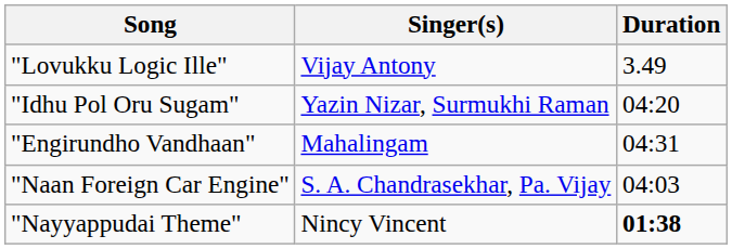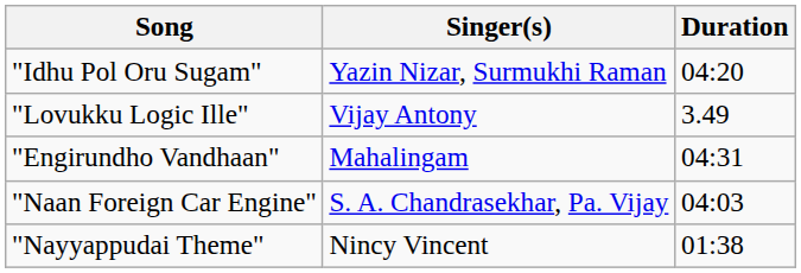rows swapped: "Idhu Pol Oru Sugam" <-> "Lovukku Logic Ille"
"Nayyappudai Theme" | Duration: bold -> normal
